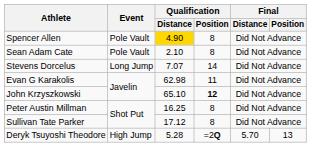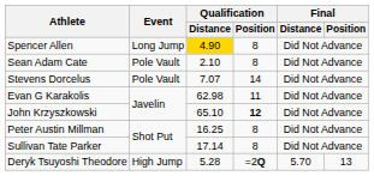Spencer Allen | Event: Pole Vault -> Long Jump
Stevens Dorcelus | Event: Long Jump -> Pole Vault
Sullivan Tate Parker | Qualification / Distance: 17.12 -> 17.14
